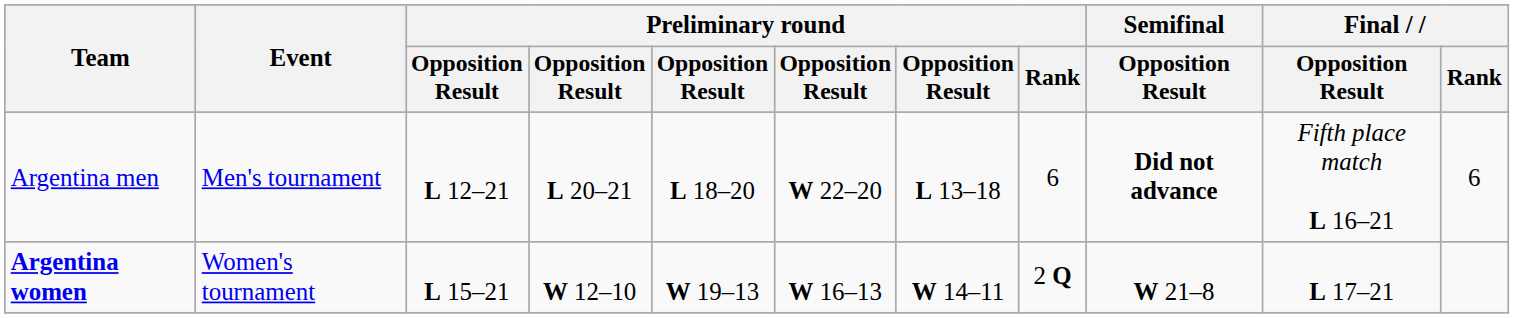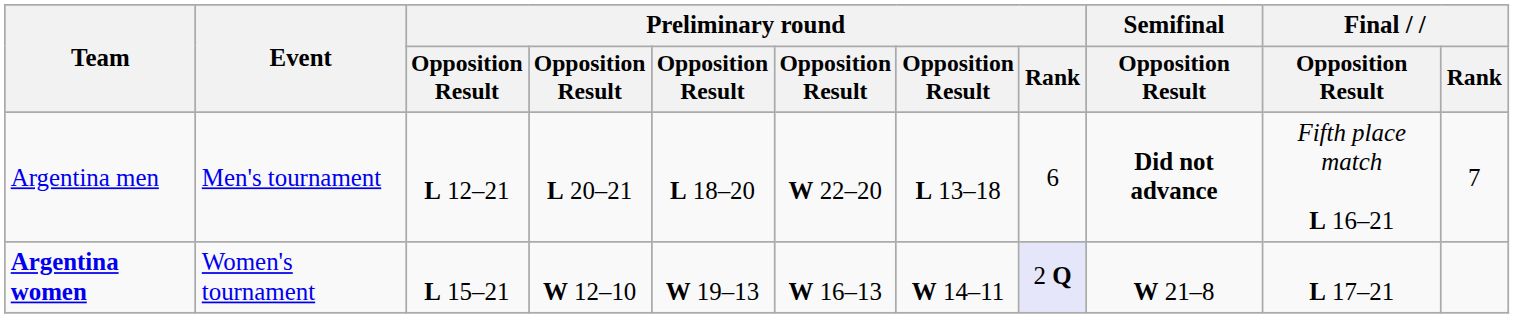Argentina men | Final / Rank: 6 -> 7
Argentina women | Preliminary round / Rank: no background -> lavender background
